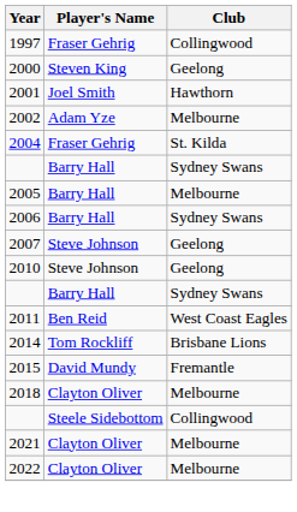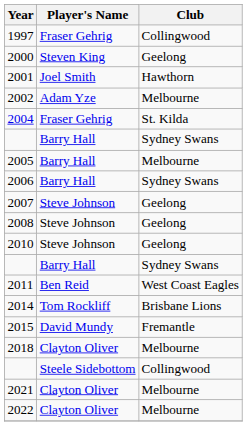+ row: 2008 | Steve Johnson | Geelong
